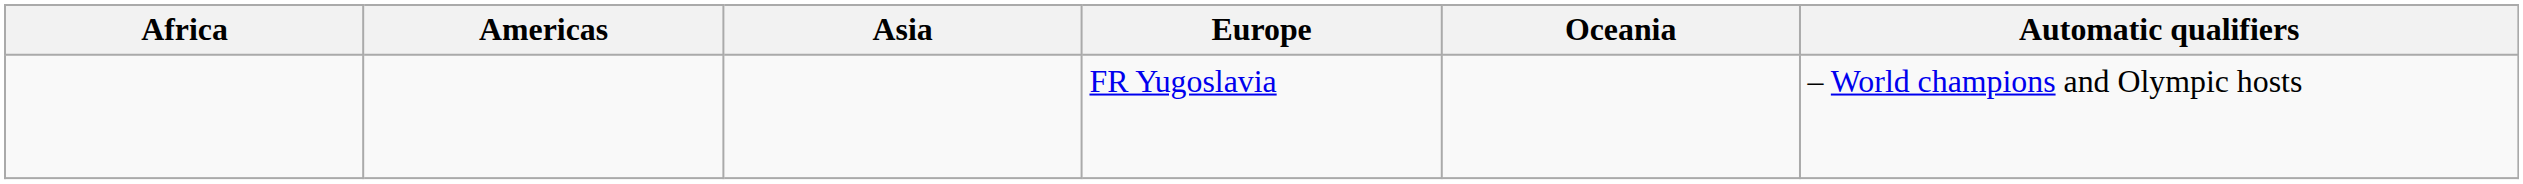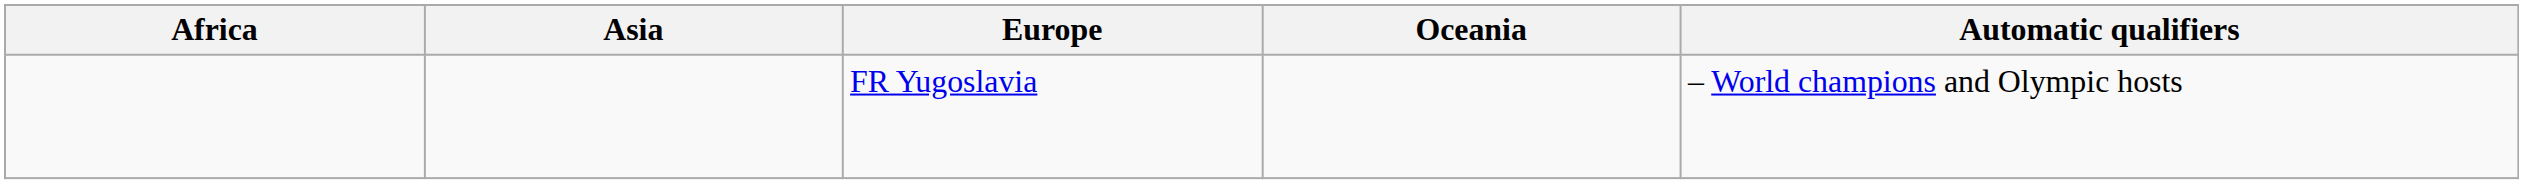- column: Americas
